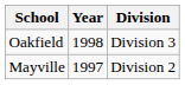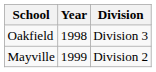Mayville | Year: 1997 -> 1999
